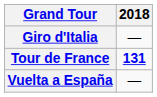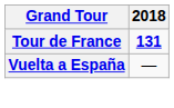- row: Giro d'Italia | —
